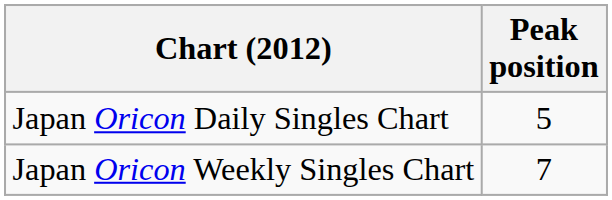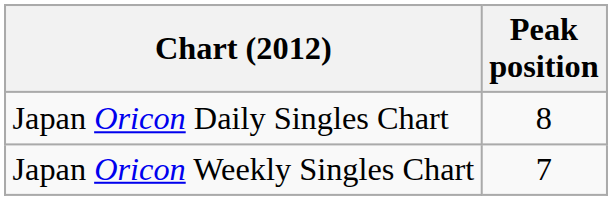Japan Oricon Daily Singles Chart | Peak position: 5 -> 8
